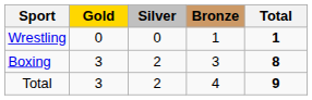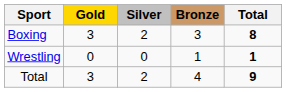rows swapped: Boxing <-> Wrestling
